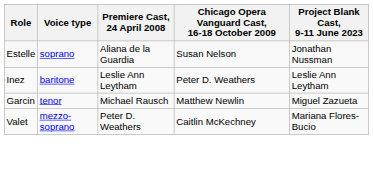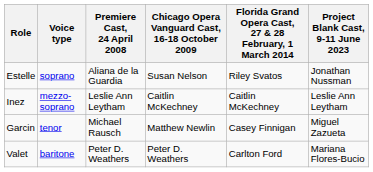+ column: Florida Grand Opera Cast, 27 & 28 February, 1 March 2014 | Riley Svatos | Caitlin McKechney | Casey Finnigan | Carlton Ford
Inez | Voice type: baritone -> mezzo-soprano
Inez | Chicago Opera Vanguard Cast, 16-18 October 2009: Peter D. Weathers -> Caitlin McKechney
Valet | Voice type: mezzo-soprano -> baritone
Valet | Chicago Opera Vanguard Cast, 16-18 October 2009: Caitlin McKechney -> Peter D. Weathers
